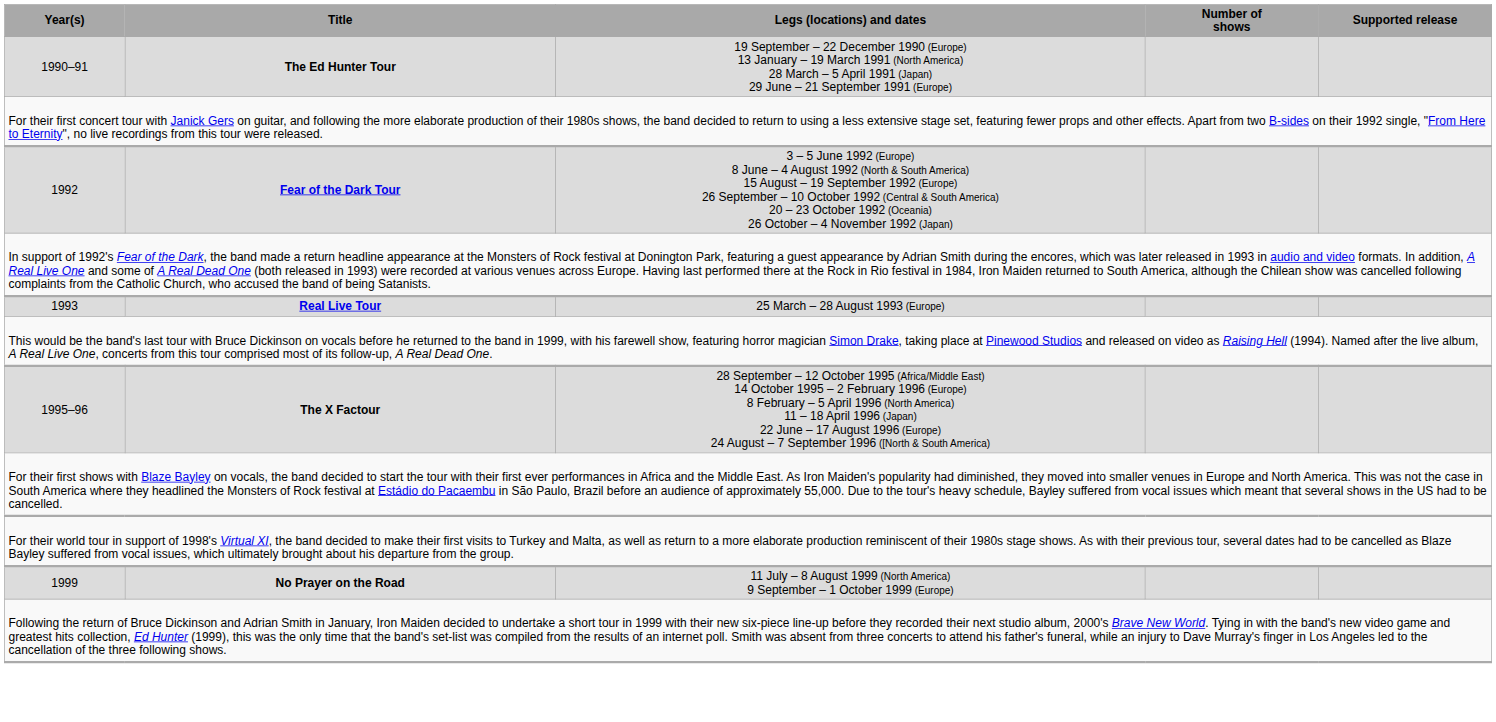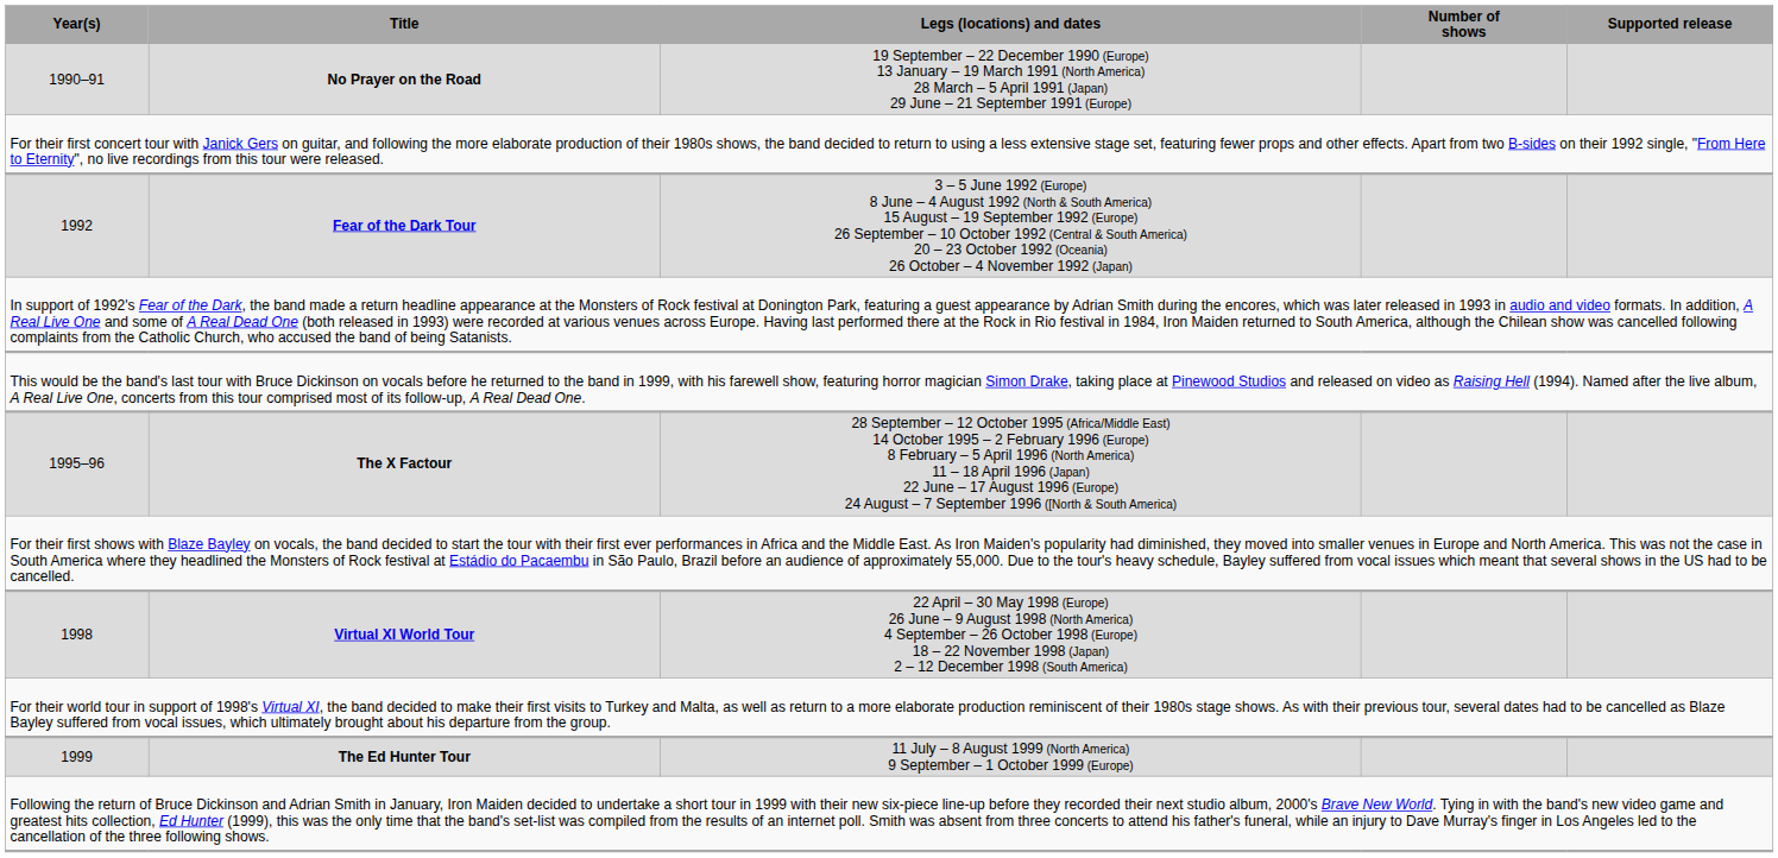1990–91 | Title: The Ed Hunter Tour -> No Prayer on the Road
- row: 1993 | Real Live Tour | 25 March – 28 August 1993 (Europe)
+ row: 1998 | Virtual XI World Tour | 22 April – 30 May 1998 (Europe) 26 June – 9 August 1998 (North America) 4 September – 26 October 1998 (Europe) 18 – 22 November 1998 (Japan) 2 – 12 December 1998 (South America)
1999 | Title: No Prayer on the Road -> The Ed Hunter Tour
